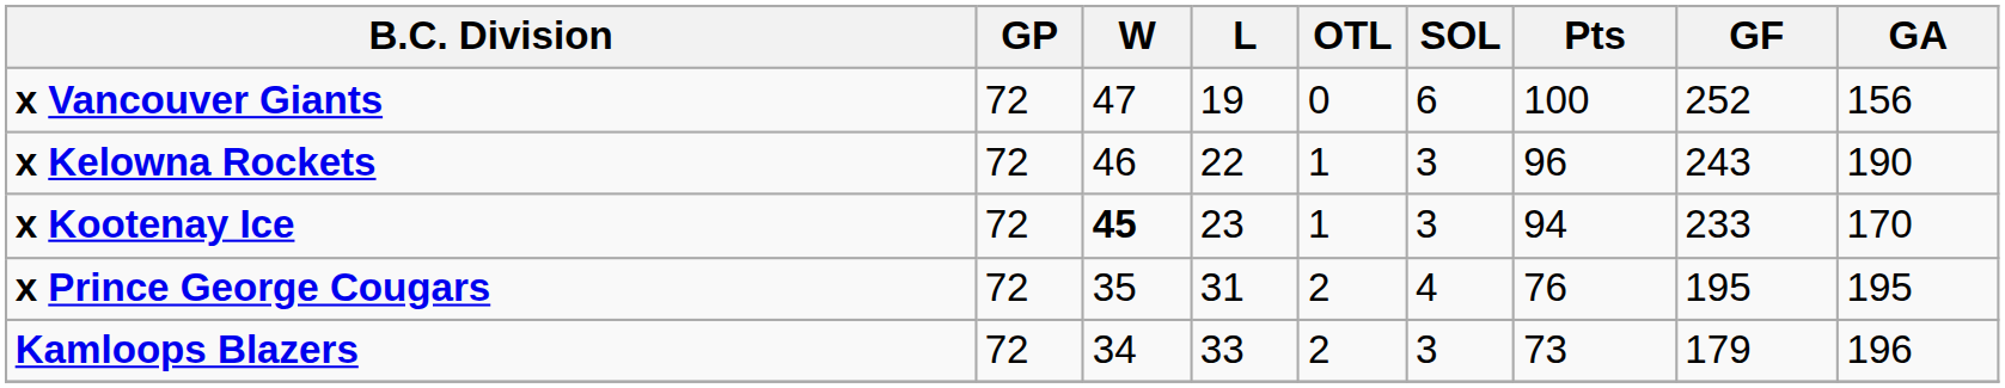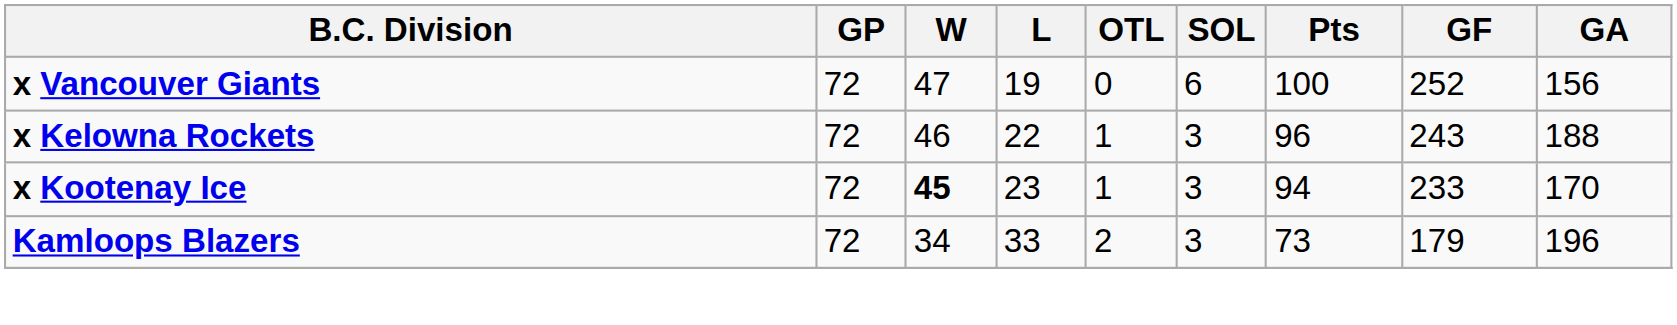x Kelowna Rockets | GA: 190 -> 188
- row: x Prince George Cougars | 72 | 35 | 31 | 2 | 4 | 76 | 195 | 195
